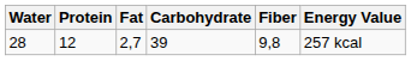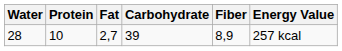28 | Protein: 12 -> 10
28 | Fiber: 9,8 -> 8,9
